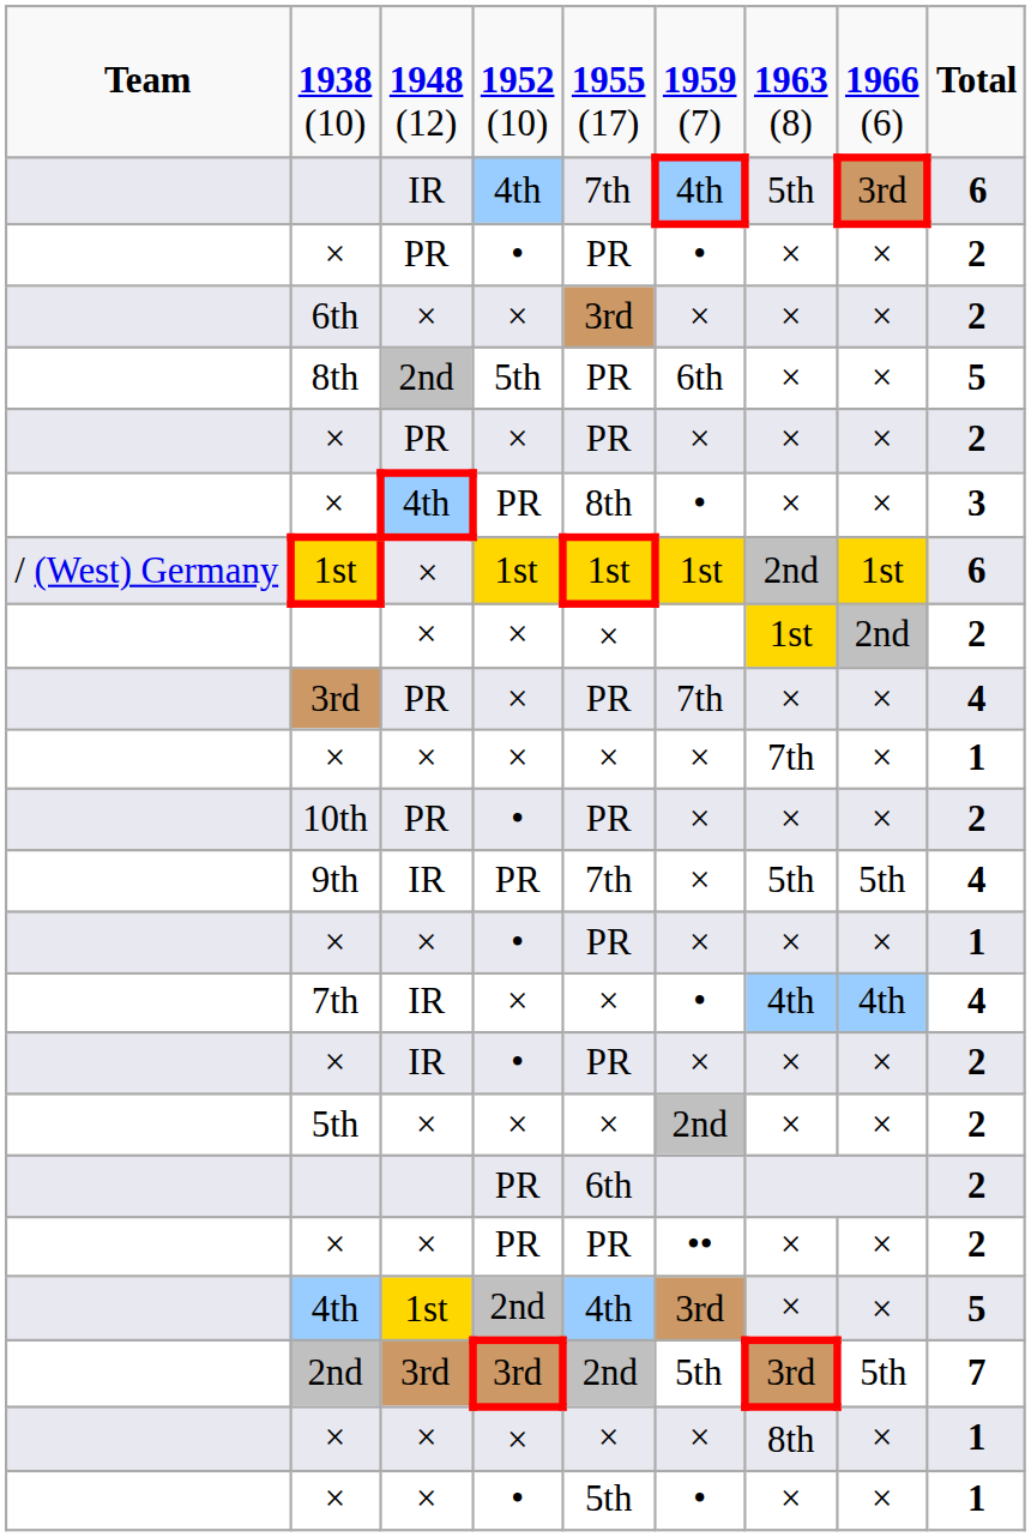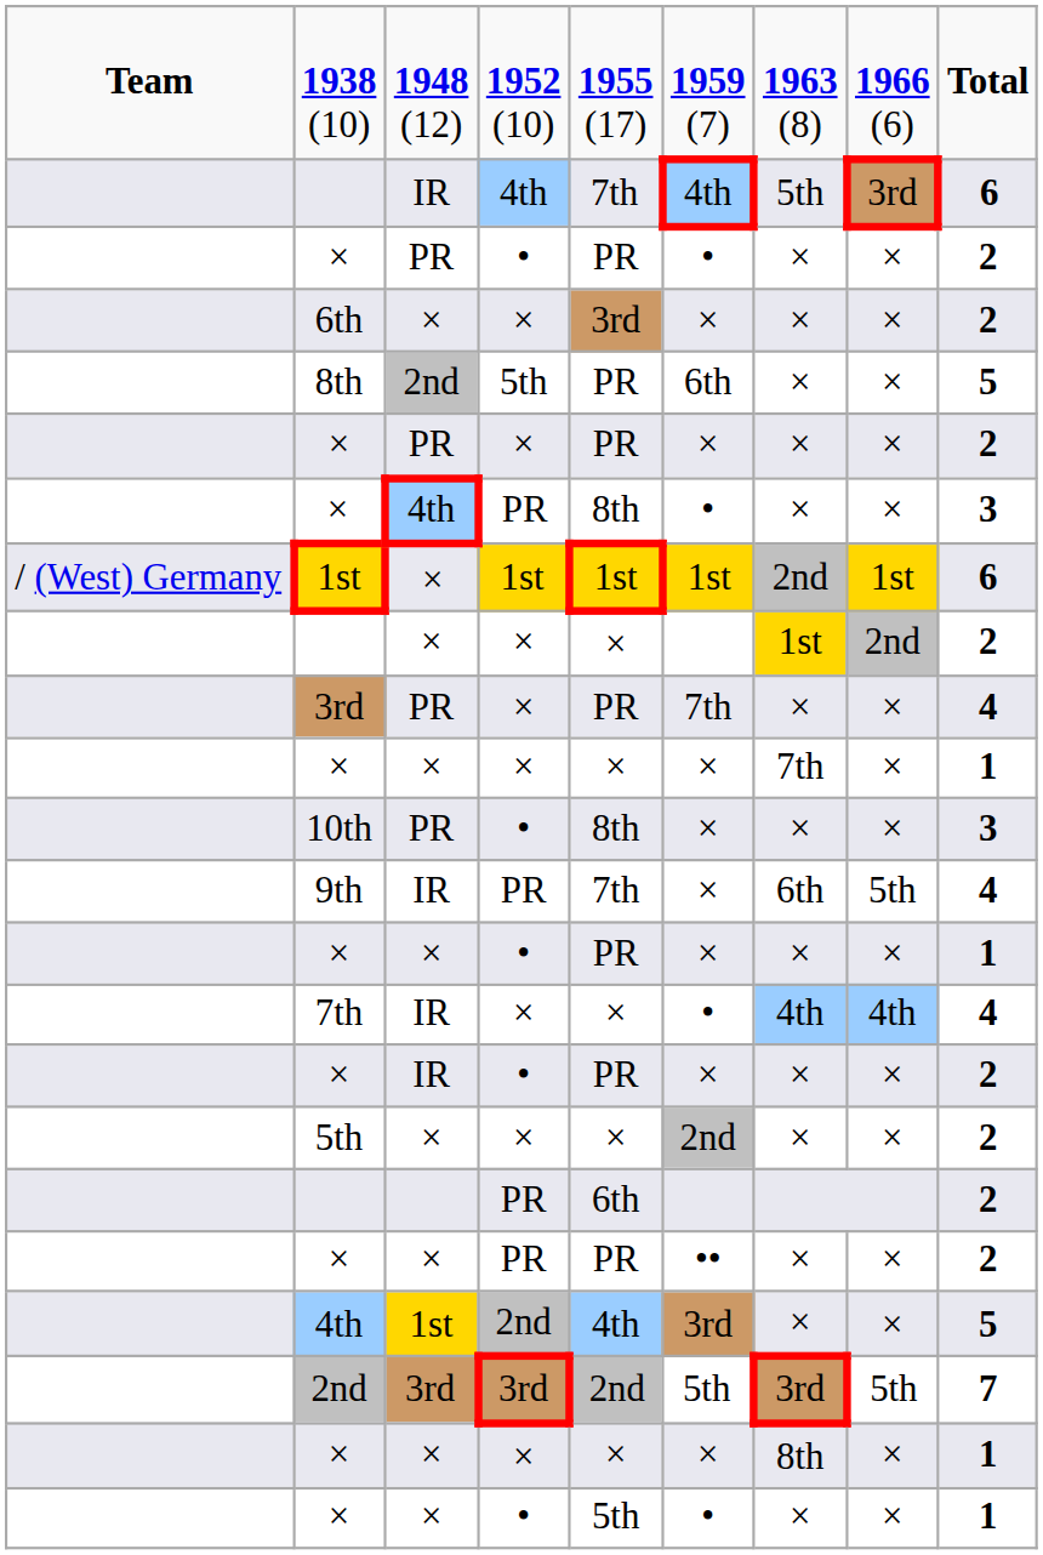10th | column 5: PR -> 8th
10th | column 9: 2 -> 3
9th | column 7: 5th -> 6th
